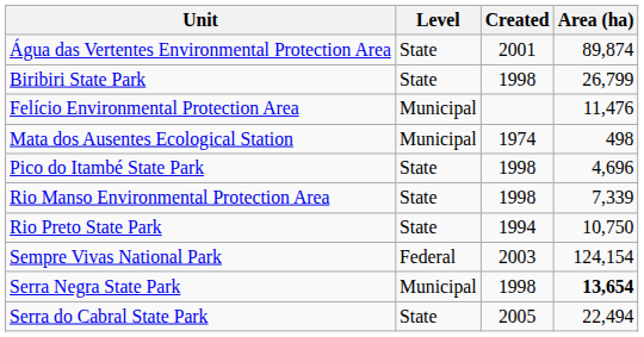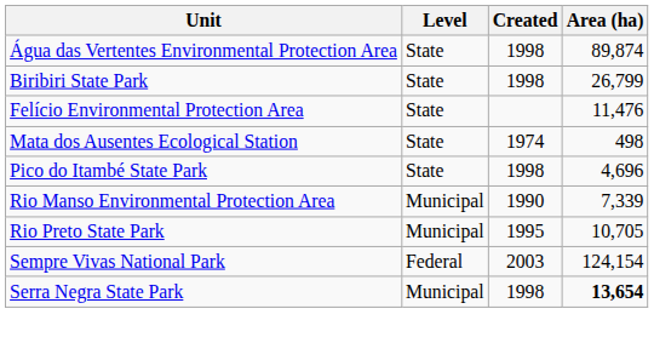Água das Vertentes Environmental Protection Area | Created: 2001 -> 1998
Felício Environmental Protection Area | Level: Municipal -> State
Mata dos Ausentes Ecological Station | Level: Municipal -> State
Rio Manso Environmental Protection Area | Level: State -> Municipal
Rio Manso Environmental Protection Area | Created: 1998 -> 1990
Rio Preto State Park | Level: State -> Municipal
Rio Preto State Park | Created: 1994 -> 1995
Rio Preto State Park | Area (ha): 10,750 -> 10,705
- row: Serra do Cabral State Park | State | 2005 | 22,494
